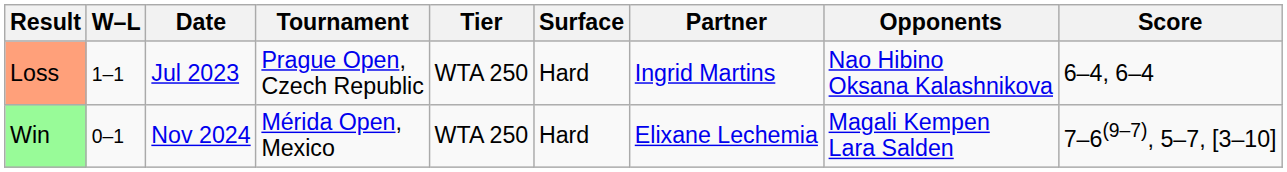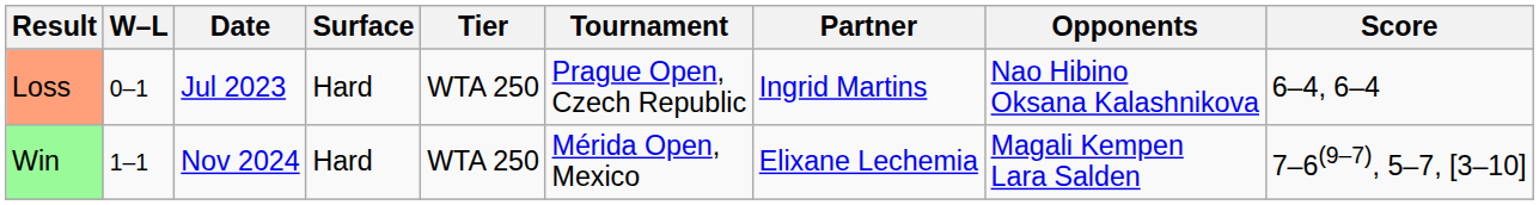columns swapped: Tournament <-> Surface
Loss | W–L: 1–1 -> 0–1
Win | W–L: 0–1 -> 1–1
